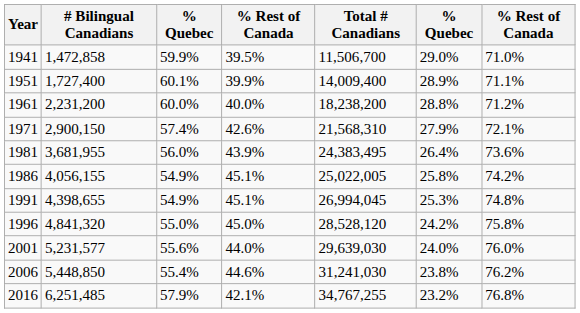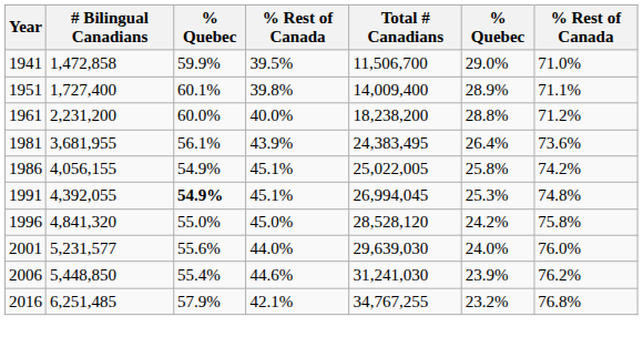1951 | column 4: 39.9% -> 39.8%
- row: 1971 | 2,900,150 | 57.4% | 42.6% | 21,568,310 | 27.9% | 72.1%
1981 | column 3: 56.0% -> 56.1%
1991 | # Bilingual Canadians: 4,398,655 -> 4,392,055
1991 | column 3: normal -> bold
2006 | column 6: 23.8% -> 23.9%
